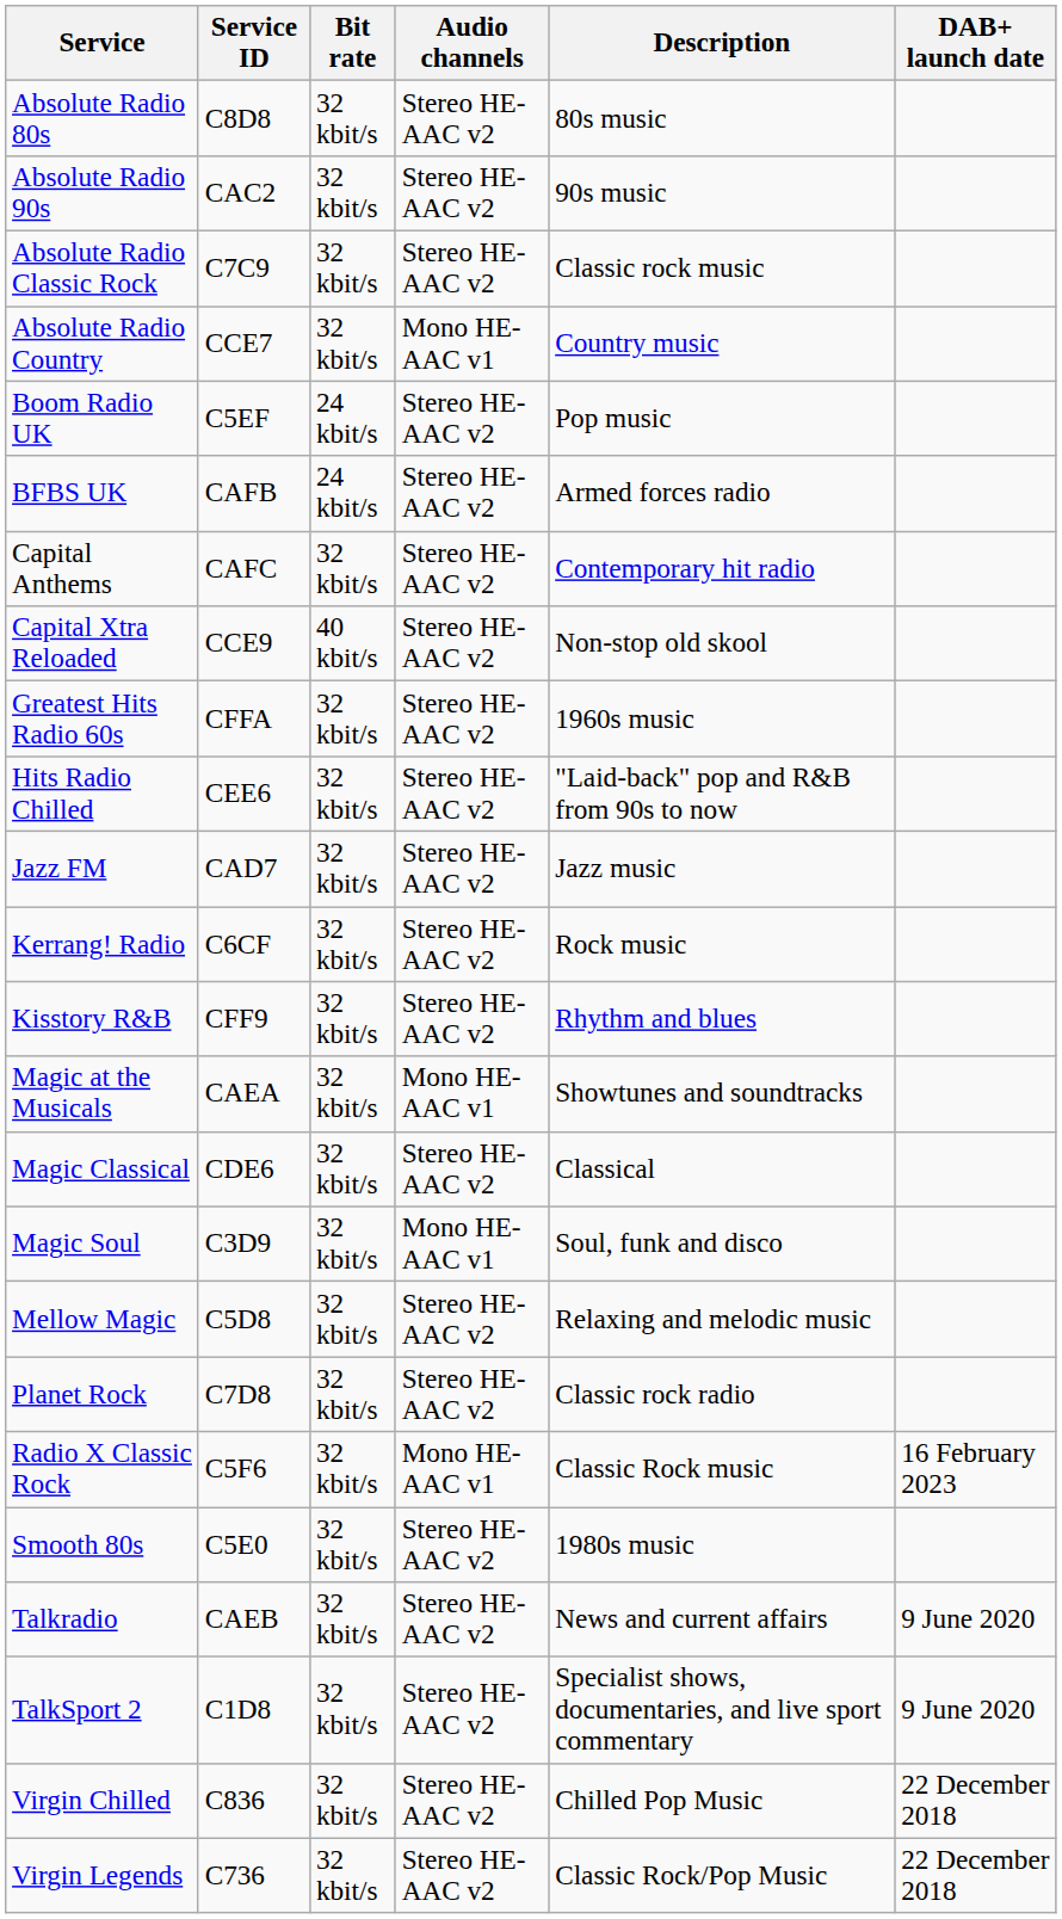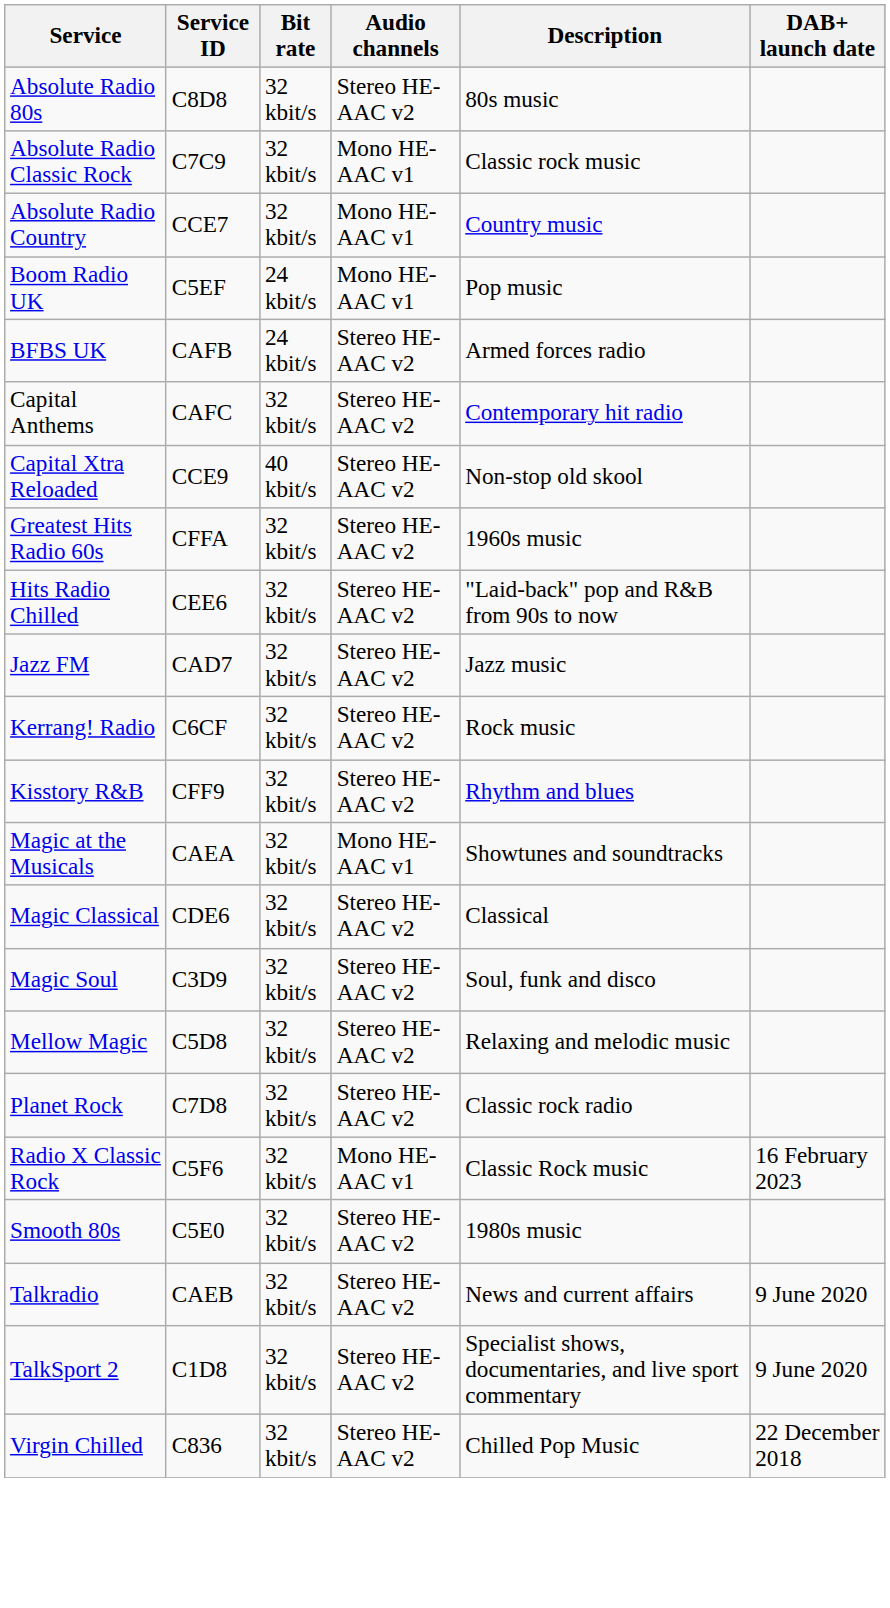- row: Absolute Radio 90s | CAC2 | 32 kbit/s | Stereo HE-AAC v2 | 90s music
Absolute Radio Classic Rock | Audio channels: Stereo HE-AAC v2 -> Mono HE-AAC v1
Boom Radio UK | Audio channels: Stereo HE-AAC v2 -> Mono HE-AAC v1
Magic Soul | Audio channels: Mono HE-AAC v1 -> Stereo HE-AAC v2
- row: Virgin Legends | C736 | 32 kbit/s | Stereo HE-AAC v2 | Classic Rock/Pop Music | 22 December 2018
